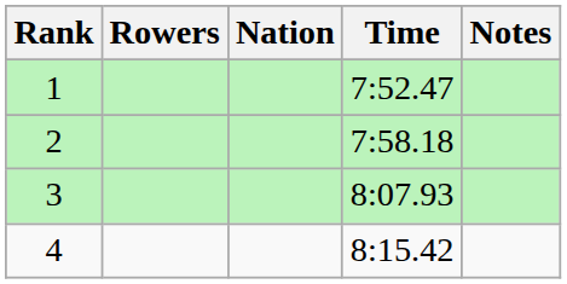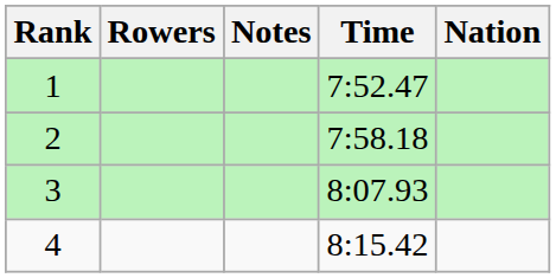columns swapped: Nation <-> Notes
